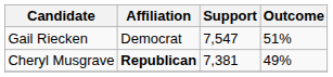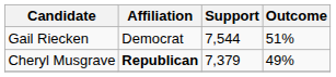Gail Riecken | Support: 7,547 -> 7,544
Cheryl Musgrave | Support: 7,381 -> 7,379
